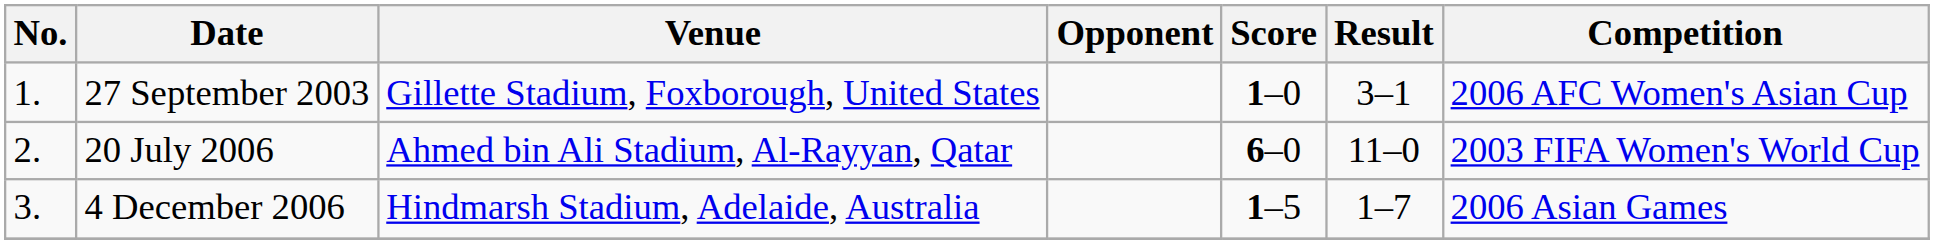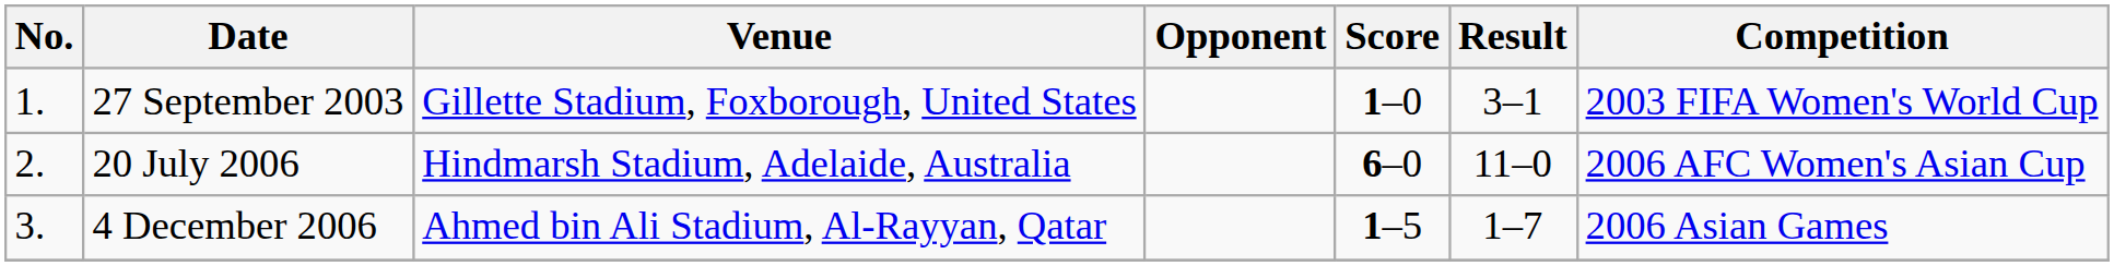27 September 2003 | Competition: 2006 AFC Women's Asian Cup -> 2003 FIFA Women's World Cup
20 July 2006 | Venue: Ahmed bin Ali Stadium, Al-Rayyan, Qatar -> Hindmarsh Stadium, Adelaide, Australia
20 July 2006 | Competition: 2003 FIFA Women's World Cup -> 2006 AFC Women's Asian Cup
4 December 2006 | Venue: Hindmarsh Stadium, Adelaide, Australia -> Ahmed bin Ali Stadium, Al-Rayyan, Qatar
